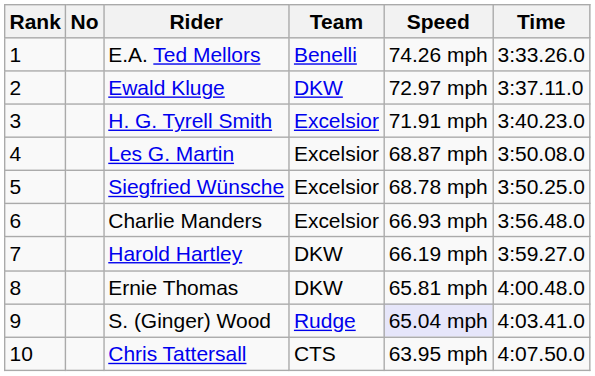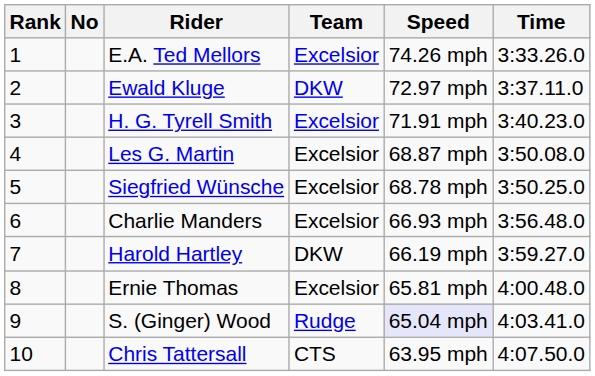E.A. Ted Mellors | Team: Benelli -> Excelsior
Ernie Thomas | Team: DKW -> Excelsior
